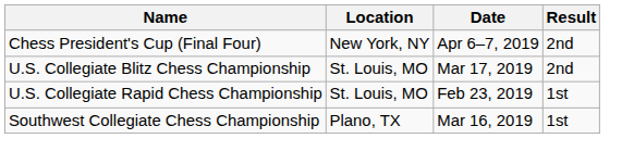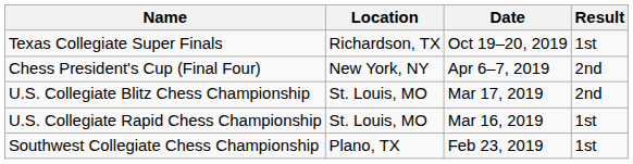+ row: Texas Collegiate Super Finals | Richardson, TX | Oct 19–20, 2019 | 1st
U.S. Collegiate Rapid Chess Championship | Date: Feb 23, 2019 -> Mar 16, 2019
Southwest Collegiate Chess Championship | Date: Mar 16, 2019 -> Feb 23, 2019
